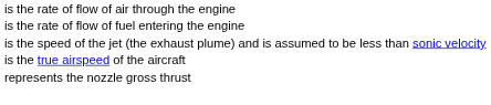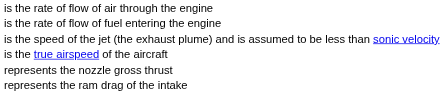+ row: represents the ram drag of the intake
